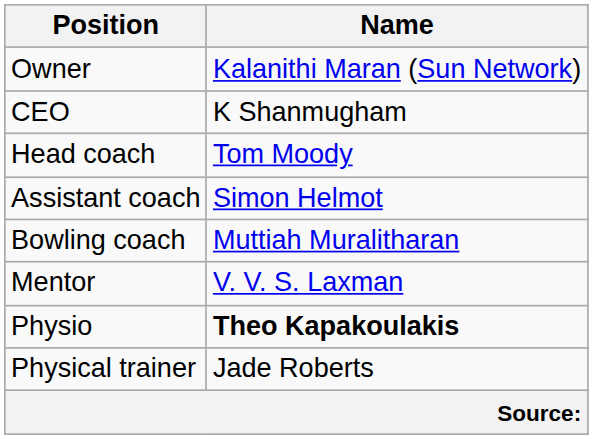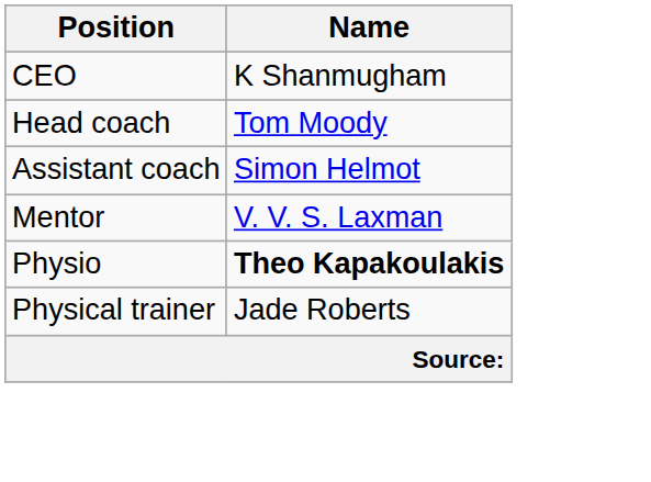- row: Owner | Kalanithi Maran (Sun Network)
- row: Bowling coach | Muttiah Muralitharan
